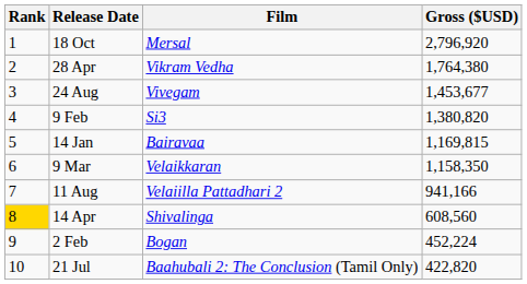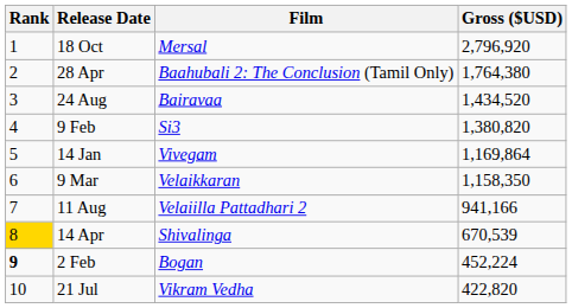28 Apr | Film: Vikram Vedha -> Baahubali 2: The Conclusion (Tamil Only)
24 Aug | Film: Vivegam -> Bairavaa
24 Aug | Gross ($USD): 1,453,677 -> 1,434,520
14 Jan | Film: Bairavaa -> Vivegam
14 Jan | Gross ($USD): 1,169,815 -> 1,169,864
14 Apr | Gross ($USD): 608,560 -> 670,539
2 Feb | Rank: normal -> bold
21 Jul | Film: Baahubali 2: The Conclusion (Tamil Only) -> Vikram Vedha
